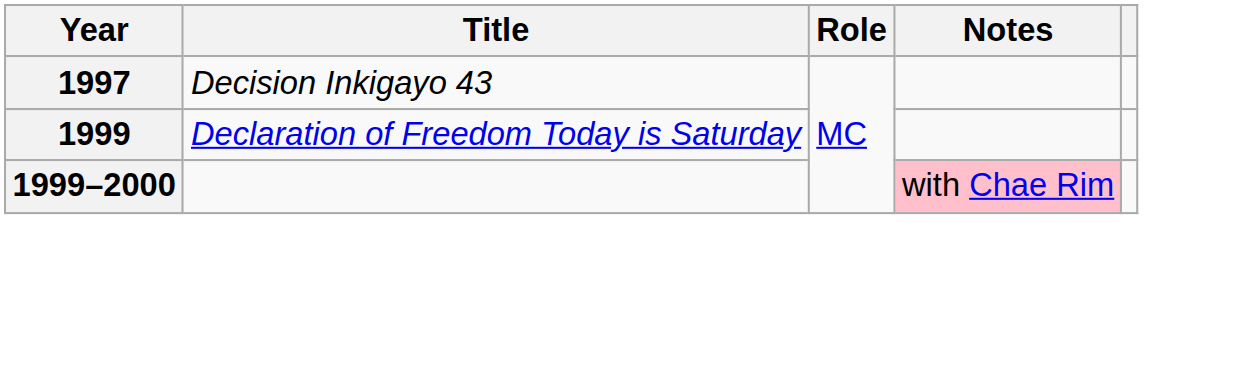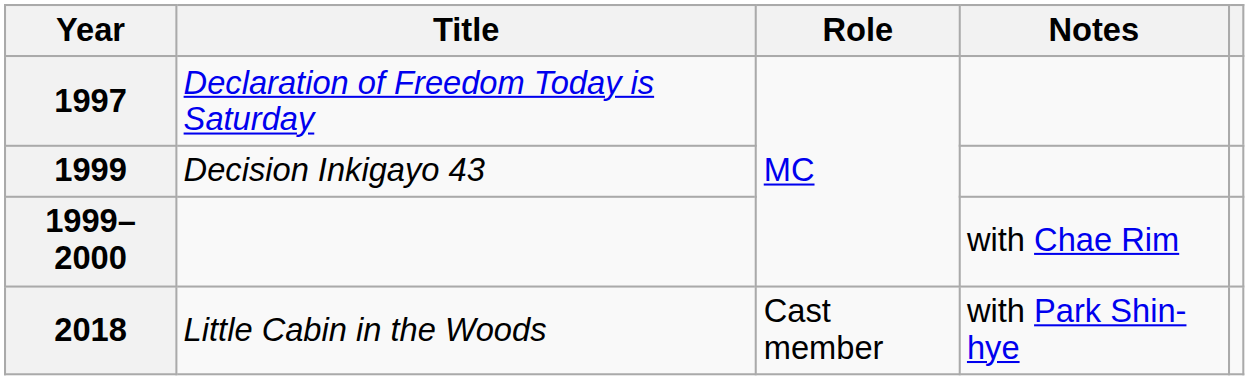1997 | Title: Decision Inkigayo 43 -> Declaration of Freedom Today is Saturday
1999 | Title: Declaration of Freedom Today is Saturday -> Decision Inkigayo 43
1999–2000 | Notes: pink background -> no background
+ row: 2018 | Little Cabin in the Woods | Cast member | with Park Shin-hye
